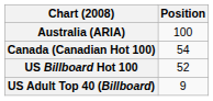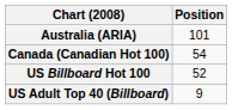Australia (ARIA) | Position: 100 -> 101
